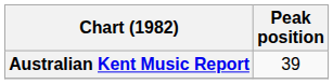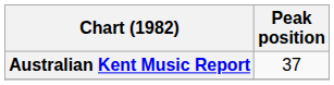Australian Kent Music Report | Peak position: 39 -> 37
